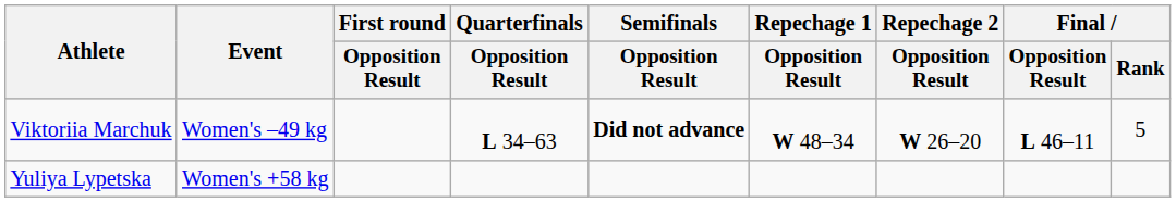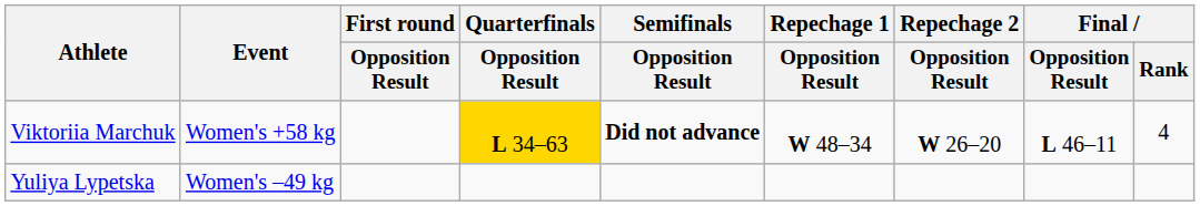Viktoriia Marchuk | Event: Women's –49 kg -> Women's +58 kg
Viktoriia Marchuk | Quarterfinals / Opposition Result: no background -> gold background
Viktoriia Marchuk | Final / Rank: 5 -> 4
Yuliya Lypetska | Event: Women's +58 kg -> Women's –49 kg
